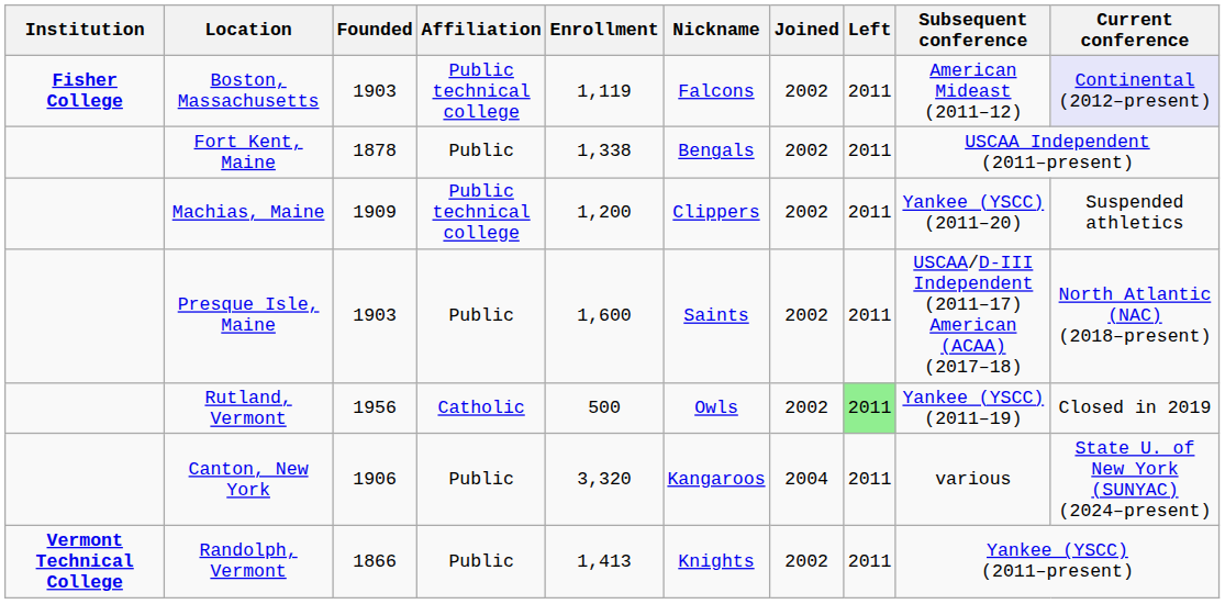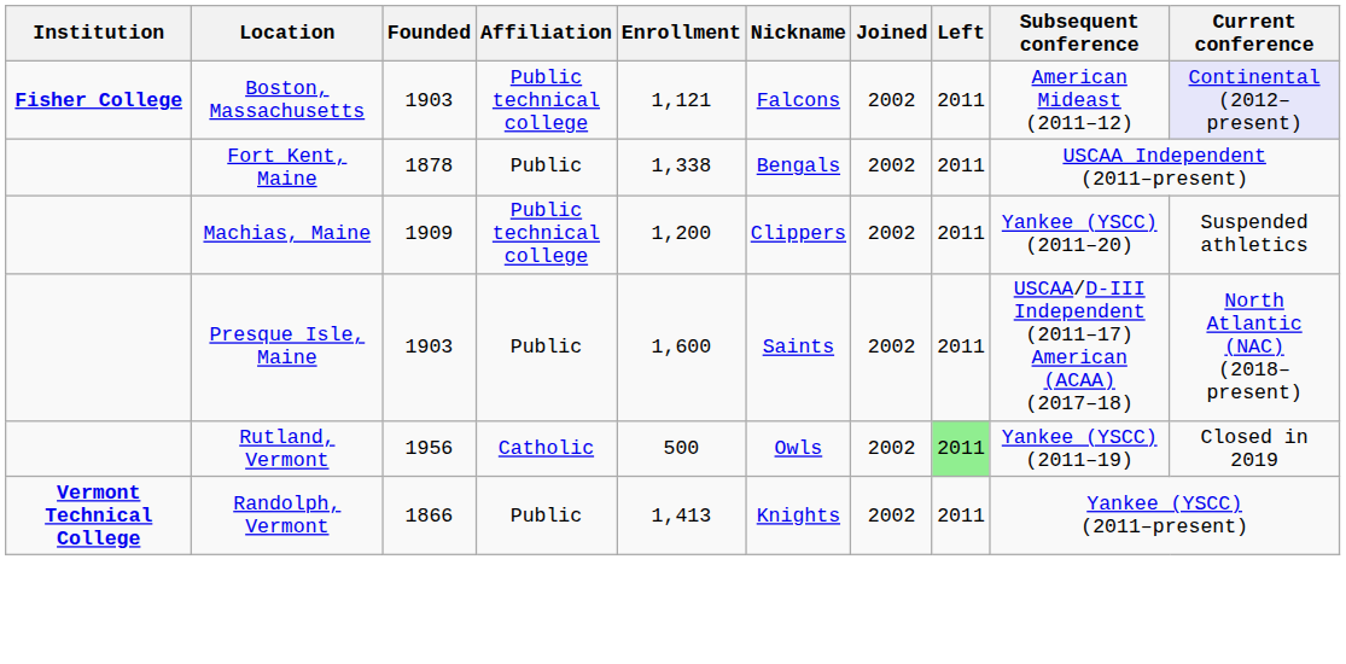Boston, Massachusetts | Enrollment: 1,119 -> 1,121
- row: Canton, New York | 1906 | Public | 3,320 | Kangaroos | 2004 | 2011 | various | State U. of New York (SUNYAC) (2024–present)
